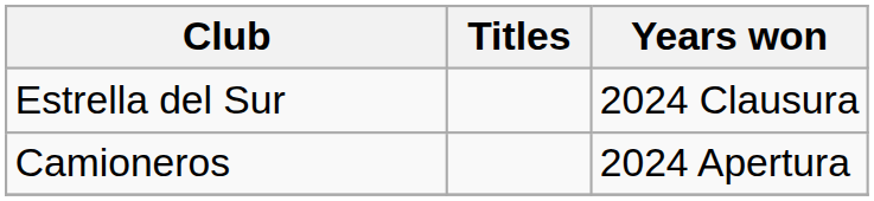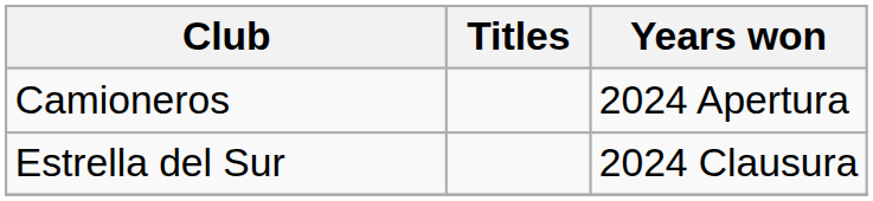rows swapped: Camioneros <-> Estrella del Sur
